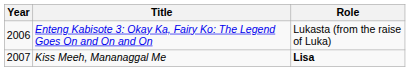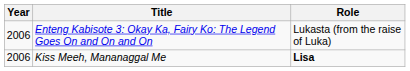Kiss Meeh, Mananaggal Me | Year: 2007 -> 2006
